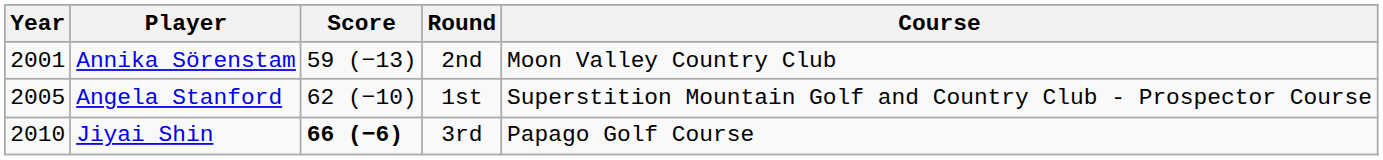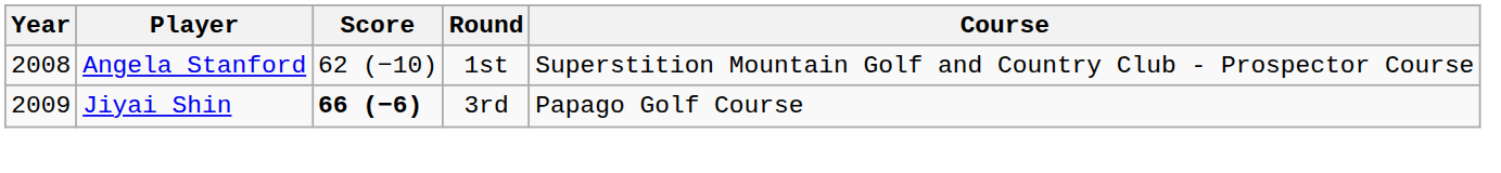- row: 2001 | Annika Sörenstam | 59 (−13) | 2nd | Moon Valley Country Club
Angela Stanford | Year: 2005 -> 2008
Jiyai Shin | Year: 2010 -> 2009
